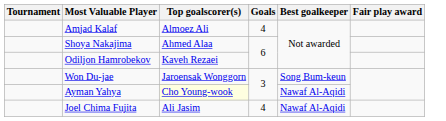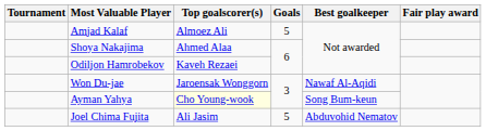Amjad Kalaf | Goals: 4 -> 5
Won Du-jae | Best goalkeeper: Song Bum-keun -> Nawaf Al-Aqidi
Ayman Yahya | Best goalkeeper: Nawaf Al-Aqidi -> Song Bum-keun
Joel Chima Fujita | Goals: 4 -> 5
Joel Chima Fujita | Best goalkeeper: Nawaf Al-Aqidi -> Abduvohid Nematov
